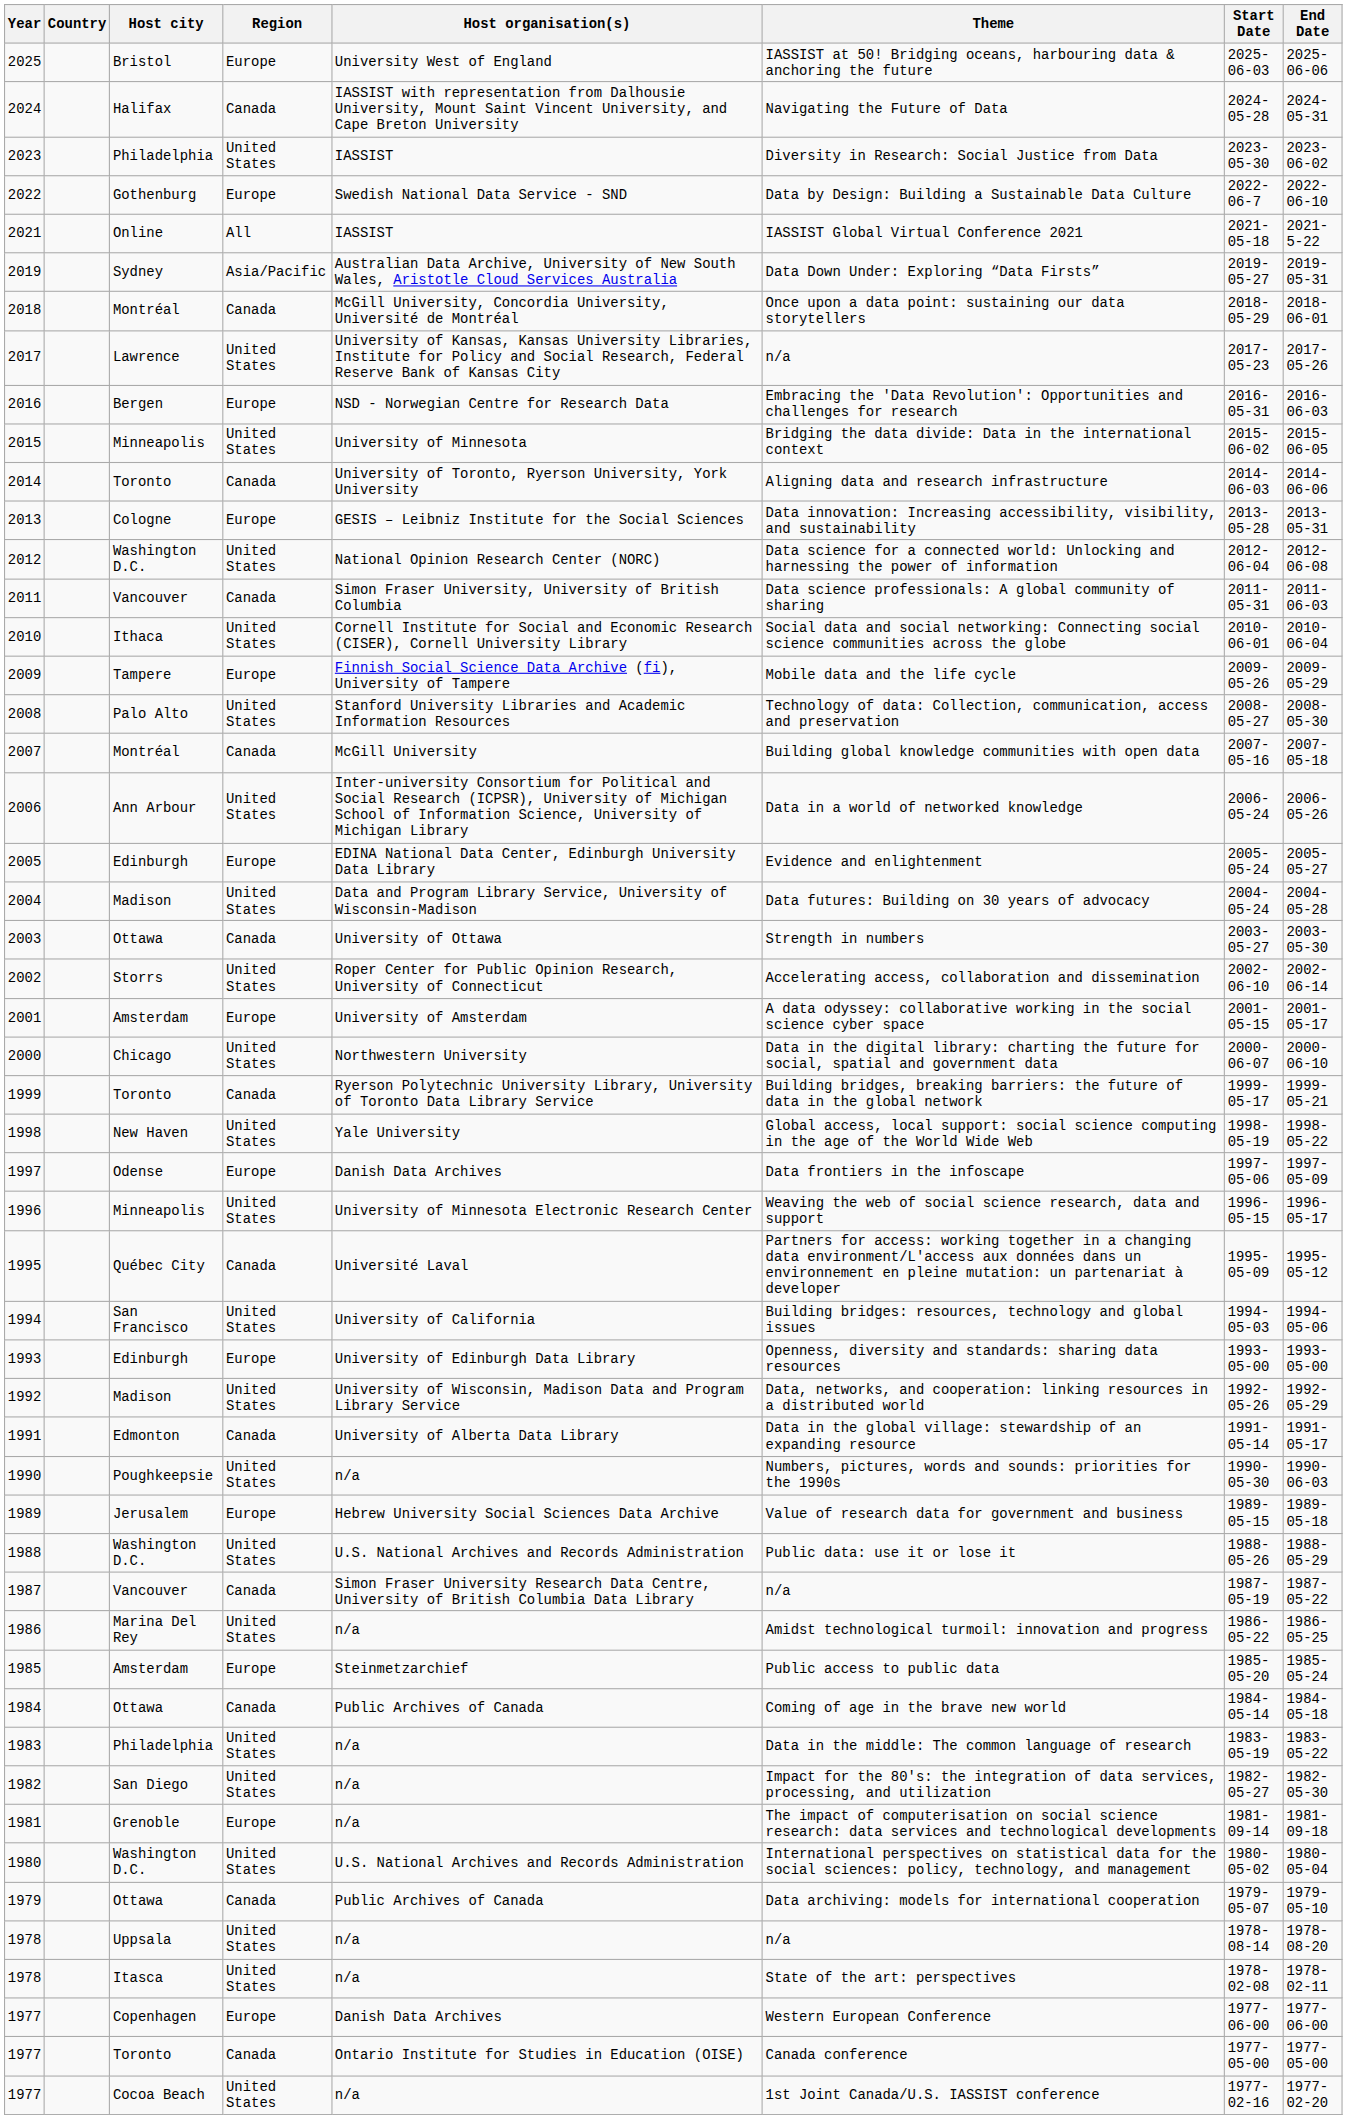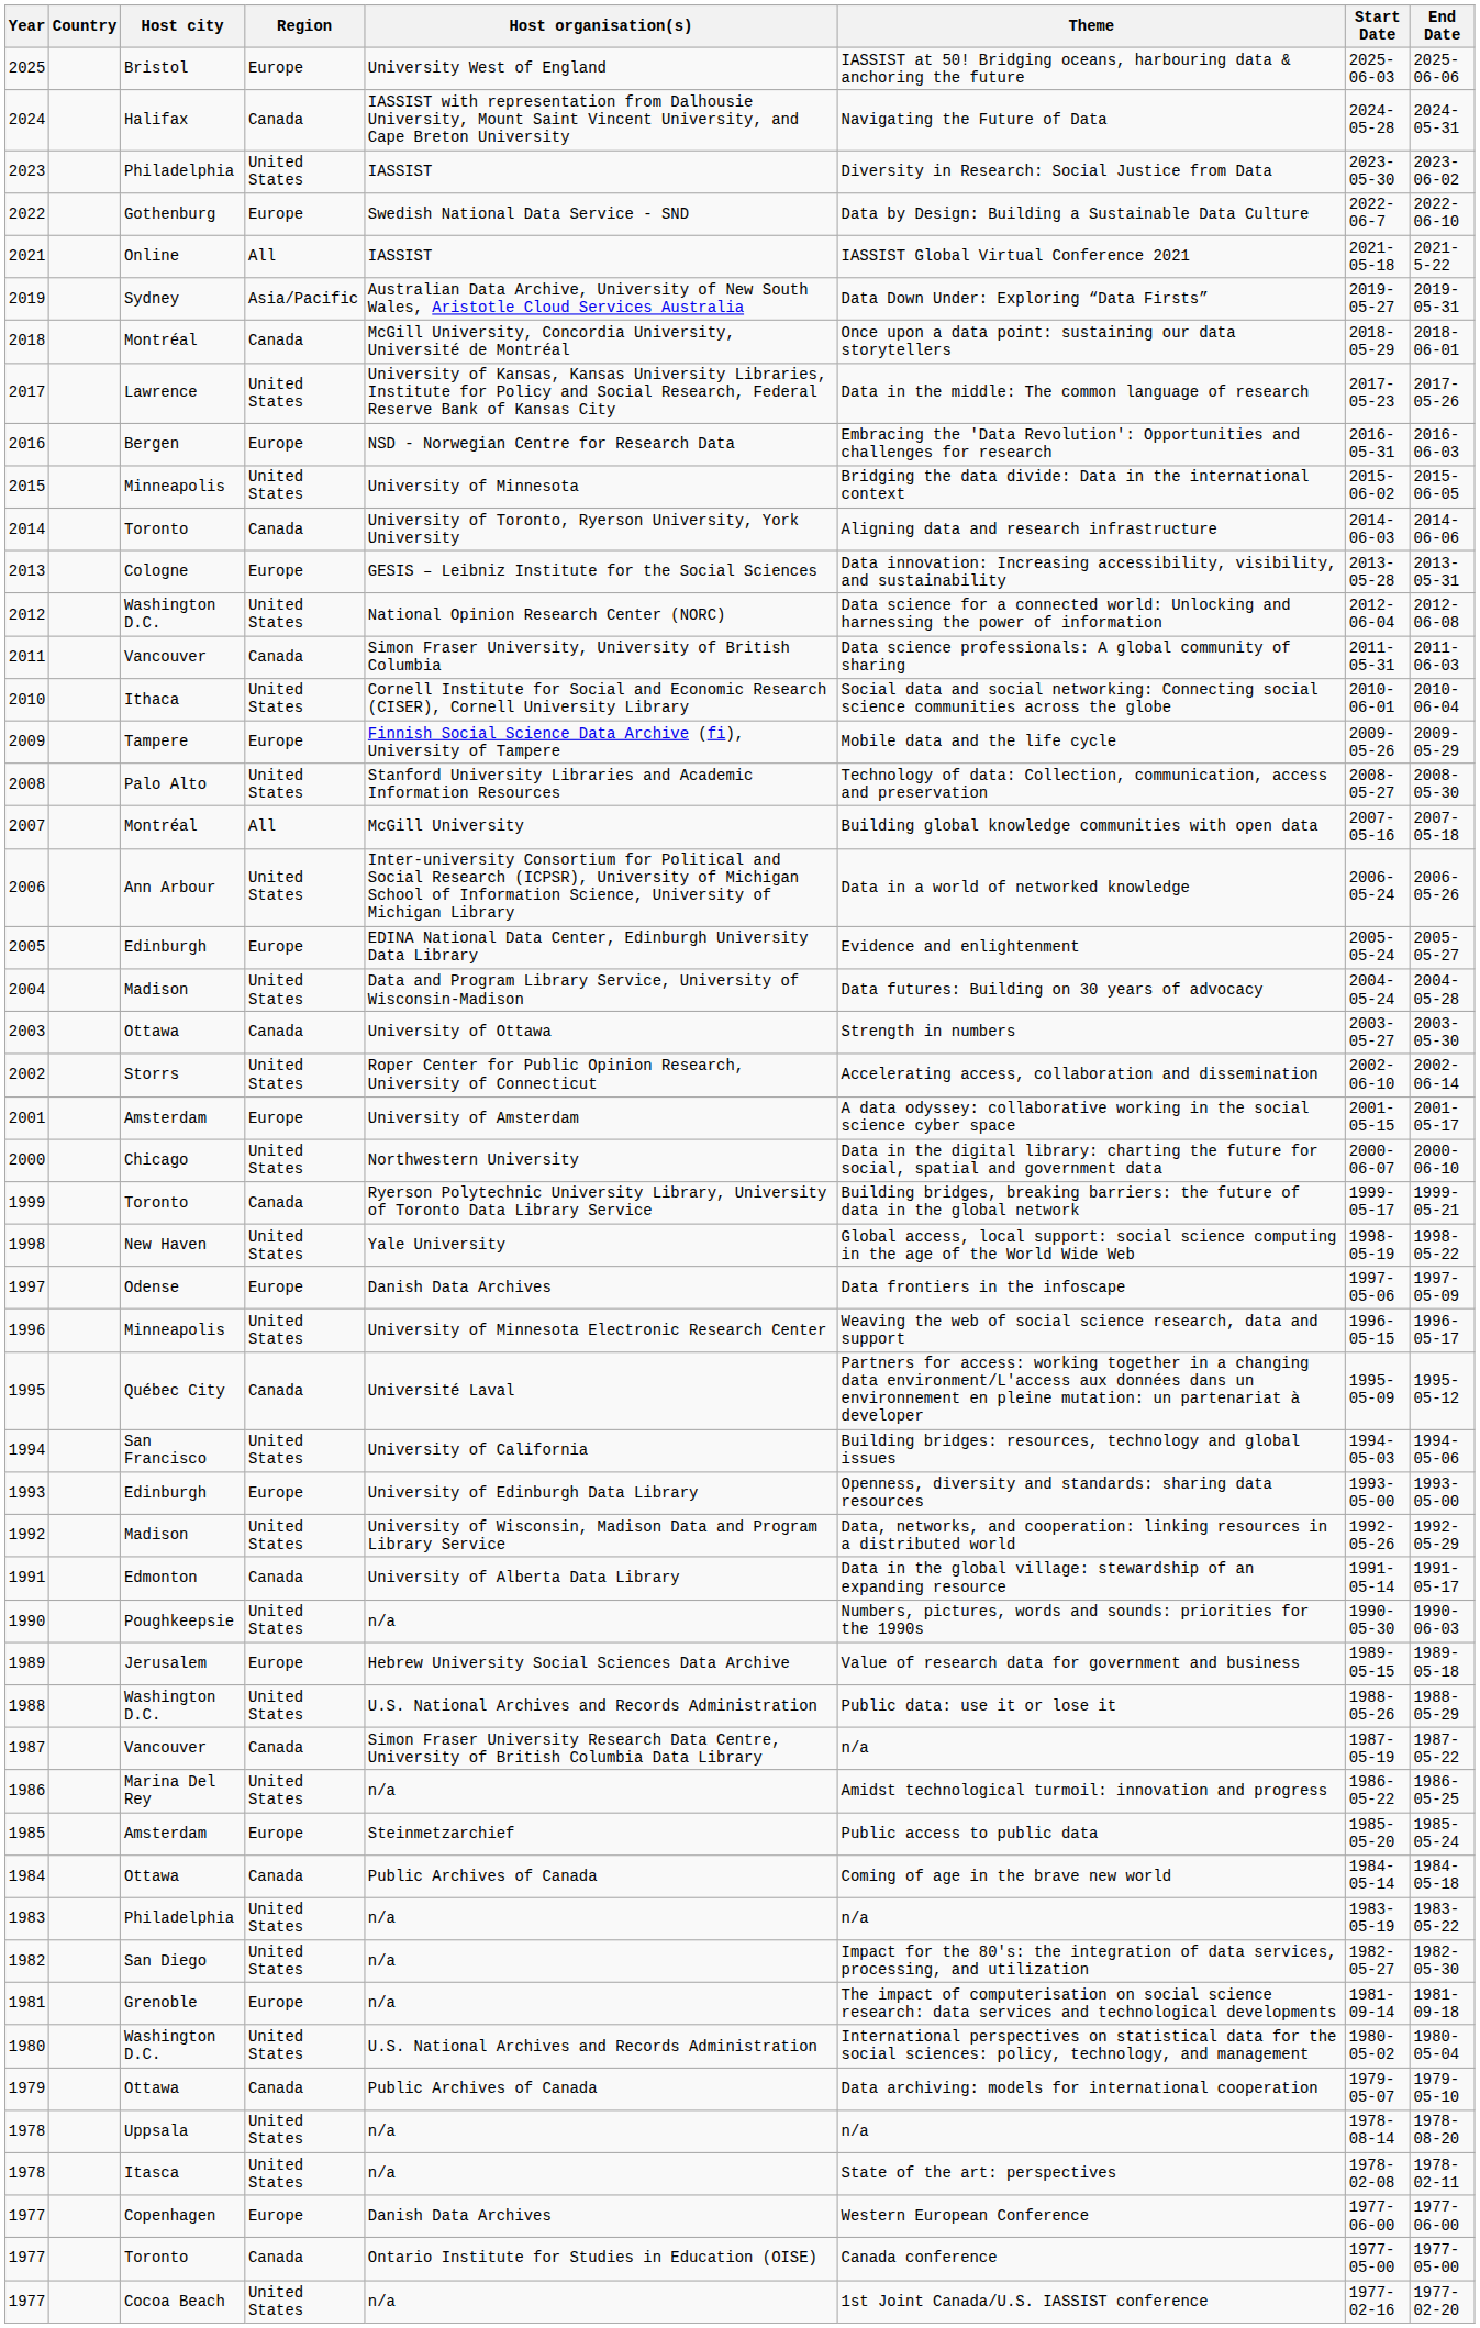2017 | Theme: n/a -> Data in the middle: The common language of research
2007 | Region: Canada -> All
1983 | Theme: Data in the middle: The common language of research -> n/a
